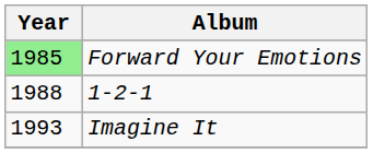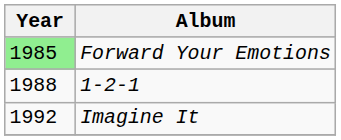Imagine It | Year: 1993 -> 1992
